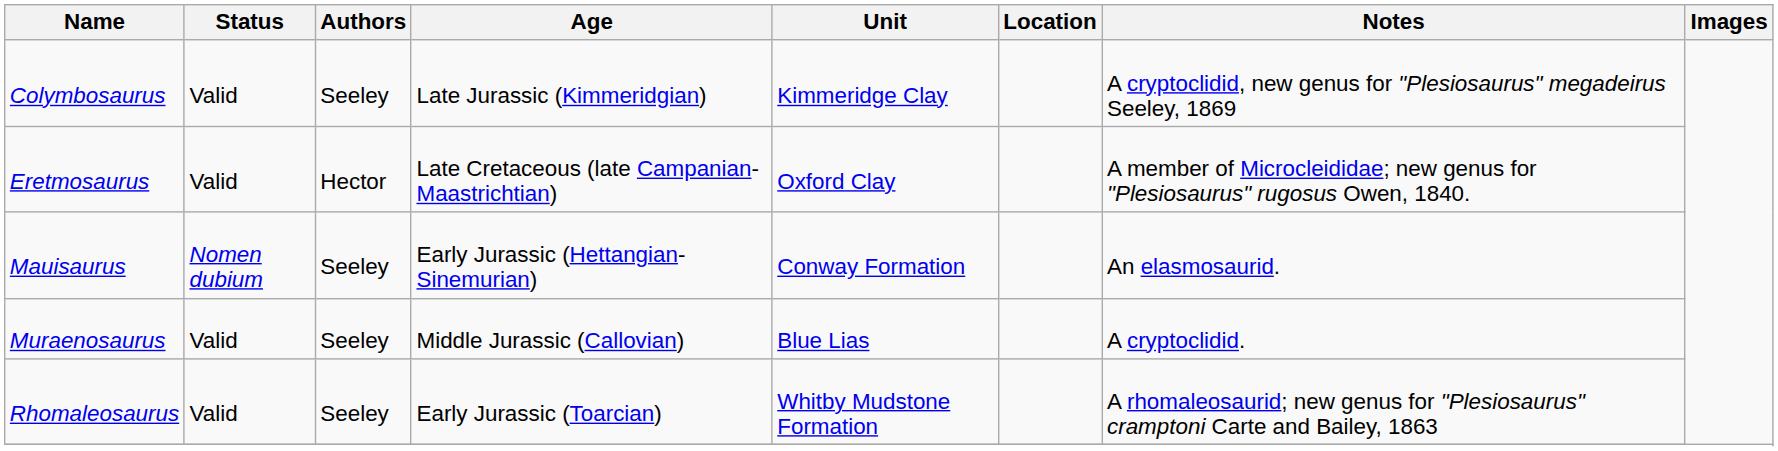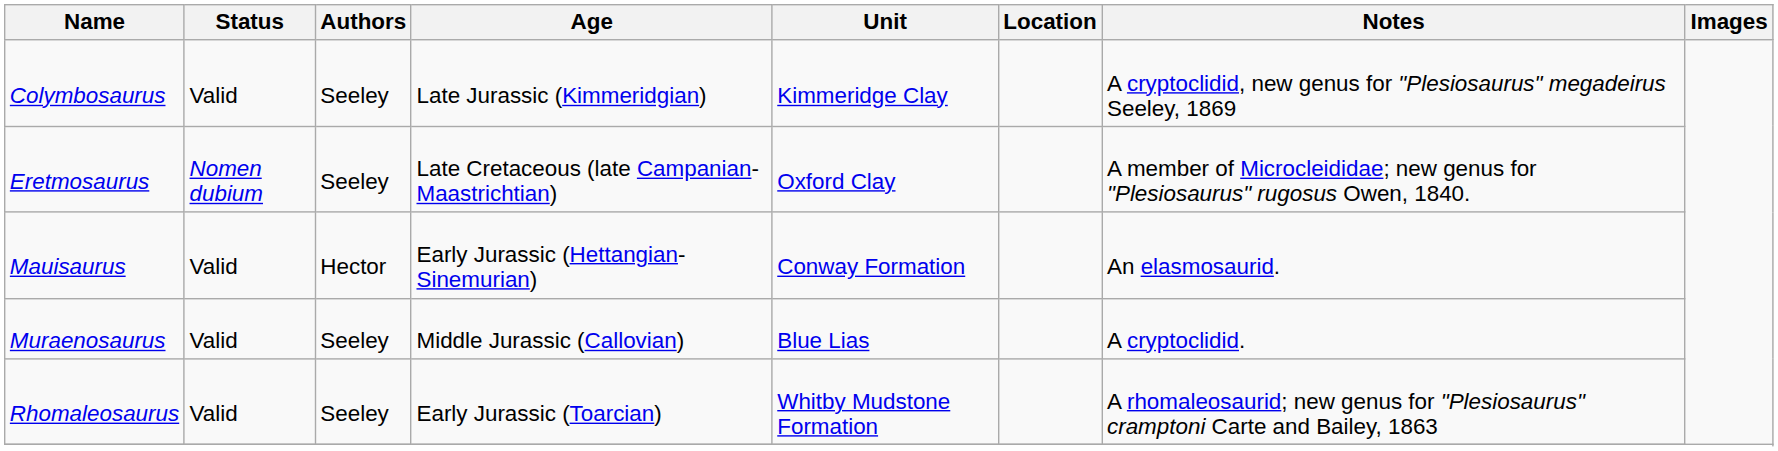Eretmosaurus | Status: Valid -> Nomen dubium
Eretmosaurus | Authors: Hector -> Seeley
Mauisaurus | Status: Nomen dubium -> Valid
Mauisaurus | Authors: Seeley -> Hector
